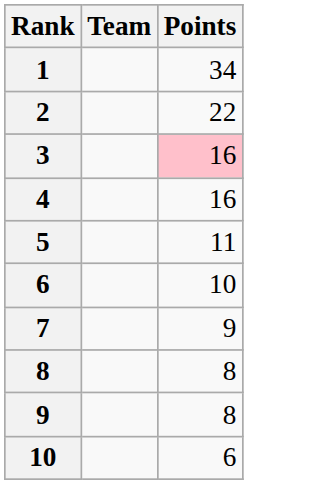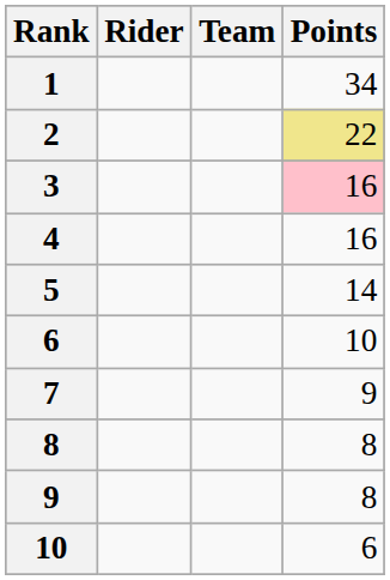+ column: Rider
2 | Points: no background -> khaki background
5 | Points: 11 -> 14
